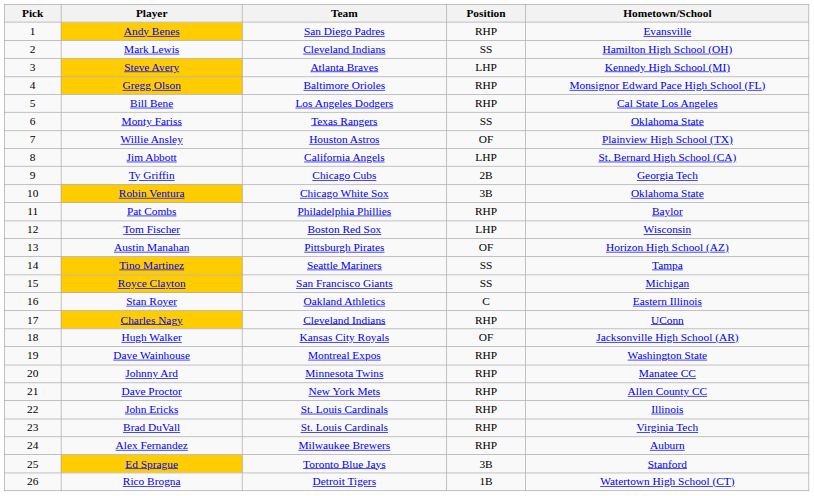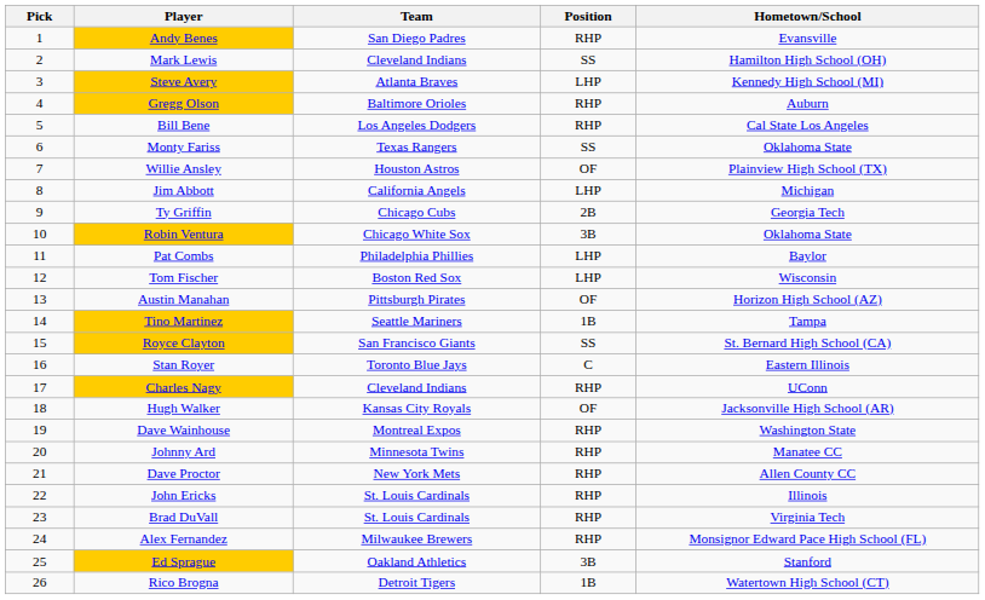Gregg Olson | Hometown/School: Monsignor Edward Pace High School (FL) -> Auburn
Jim Abbott | Hometown/School: St. Bernard High School (CA) -> Michigan
Pat Combs | Position: RHP -> LHP
Tino Martinez | Position: SS -> 1B
Royce Clayton | Hometown/School: Michigan -> St. Bernard High School (CA)
Stan Royer | Team: Oakland Athletics -> Toronto Blue Jays
Alex Fernandez | Hometown/School: Auburn -> Monsignor Edward Pace High School (FL)
Ed Sprague | Team: Toronto Blue Jays -> Oakland Athletics
